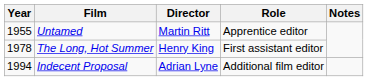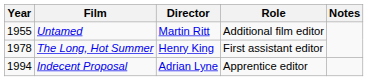Untamed | Role: Apprentice editor -> Additional film editor
Indecent Proposal | Role: Additional film editor -> Apprentice editor
